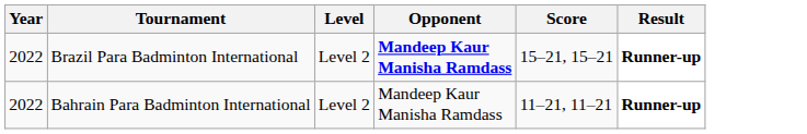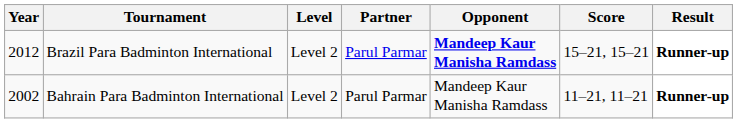+ column: Partner | Parul Parmar | Parul Parmar
Brazil Para Badminton International | Year: 2022 -> 2012
Bahrain Para Badminton International | Year: 2022 -> 2002
